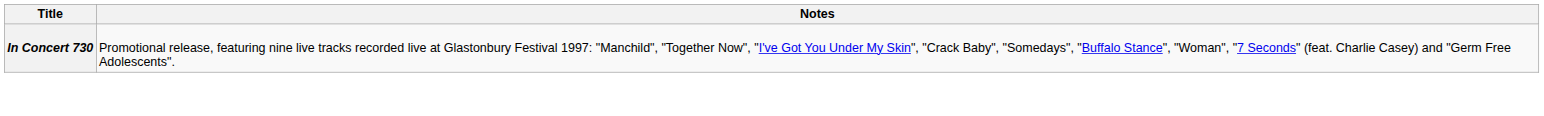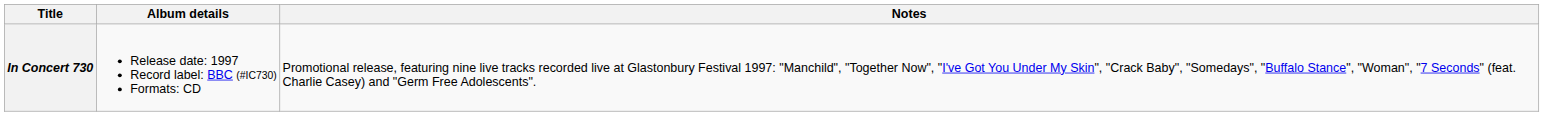+ column: Album details | Release date: 1997 Record label: BBC (#IC730) Formats: CD
